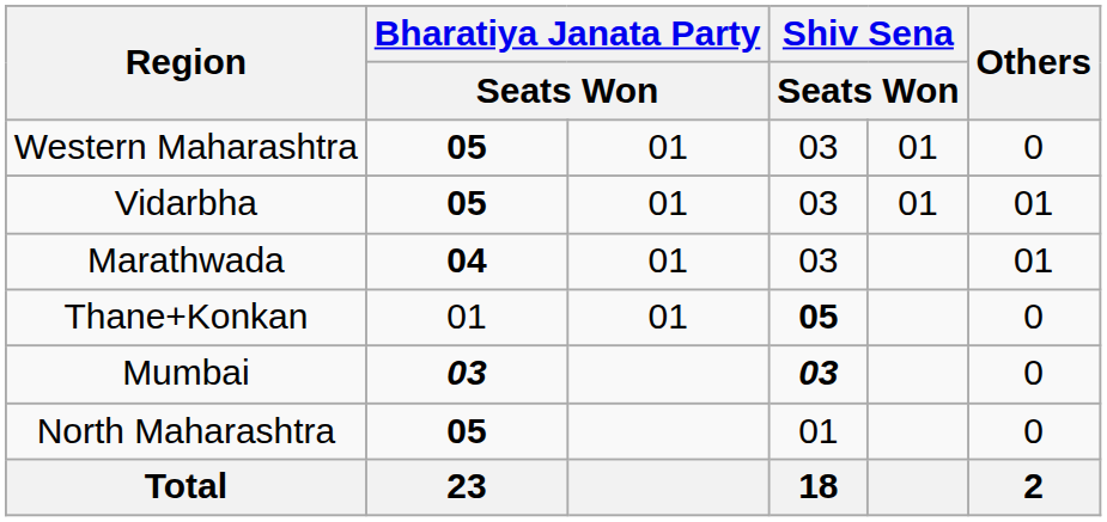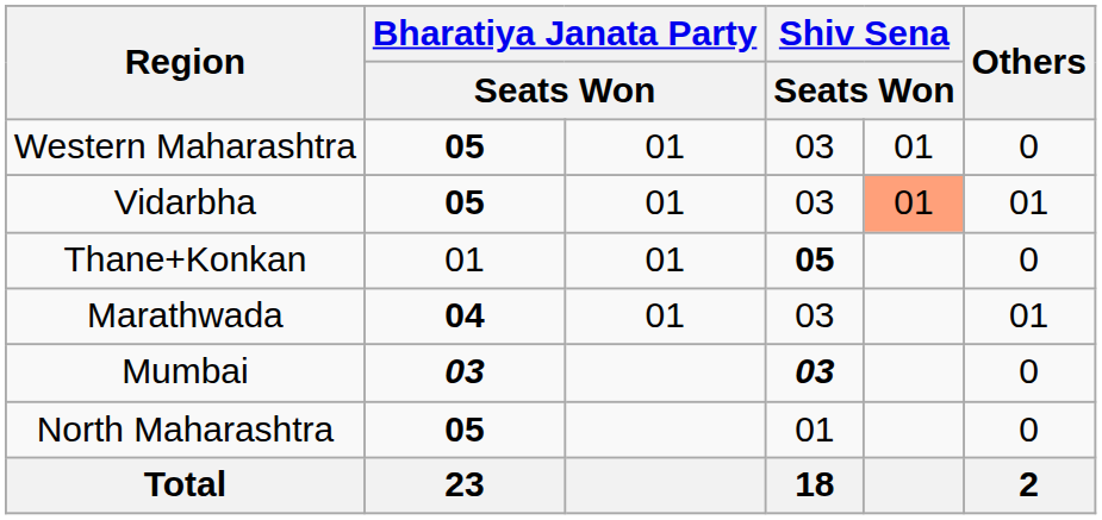Vidarbha | column 5: no background -> lightsalmon background
rows swapped: Marathwada <-> Thane+Konkan
